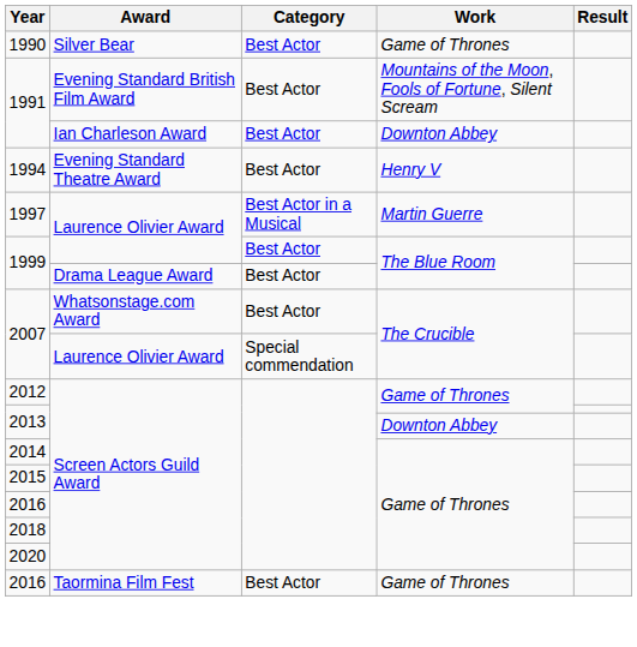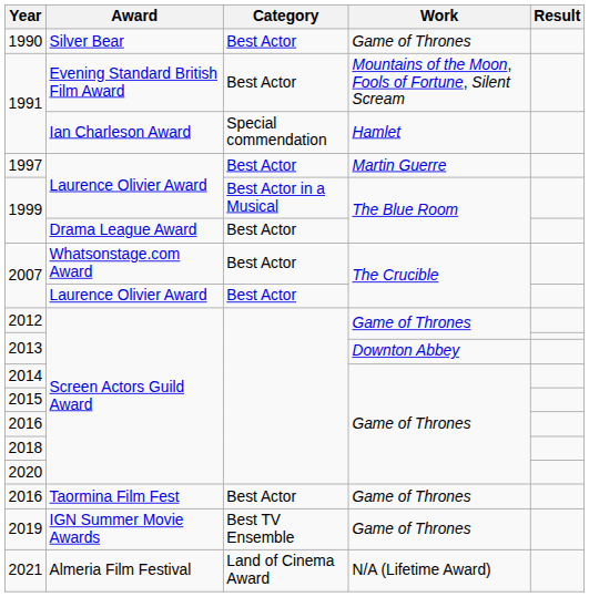1991 / Ian Charleson Award | Category: Best Actor -> Special commendation
1991 / Ian Charleson Award | Work: Downton Abbey -> Hamlet
- row: 1994 | Evening Standard Theatre Award | Best Actor | Henry V
1997 | Category: Best Actor in a Musical -> Best Actor
1999 / Laurence Olivier Award | Category: Best Actor -> Best Actor in a Musical
2007 / Laurence Olivier Award | Category: Special commendation -> Best Actor
+ row: 2019 | IGN Summer Movie Awards | Best TV Ensemble | Game of Thrones
+ row: 2021 | Almeria Film Festival | Land of Cinema Award | N/A (Lifetime Award)
